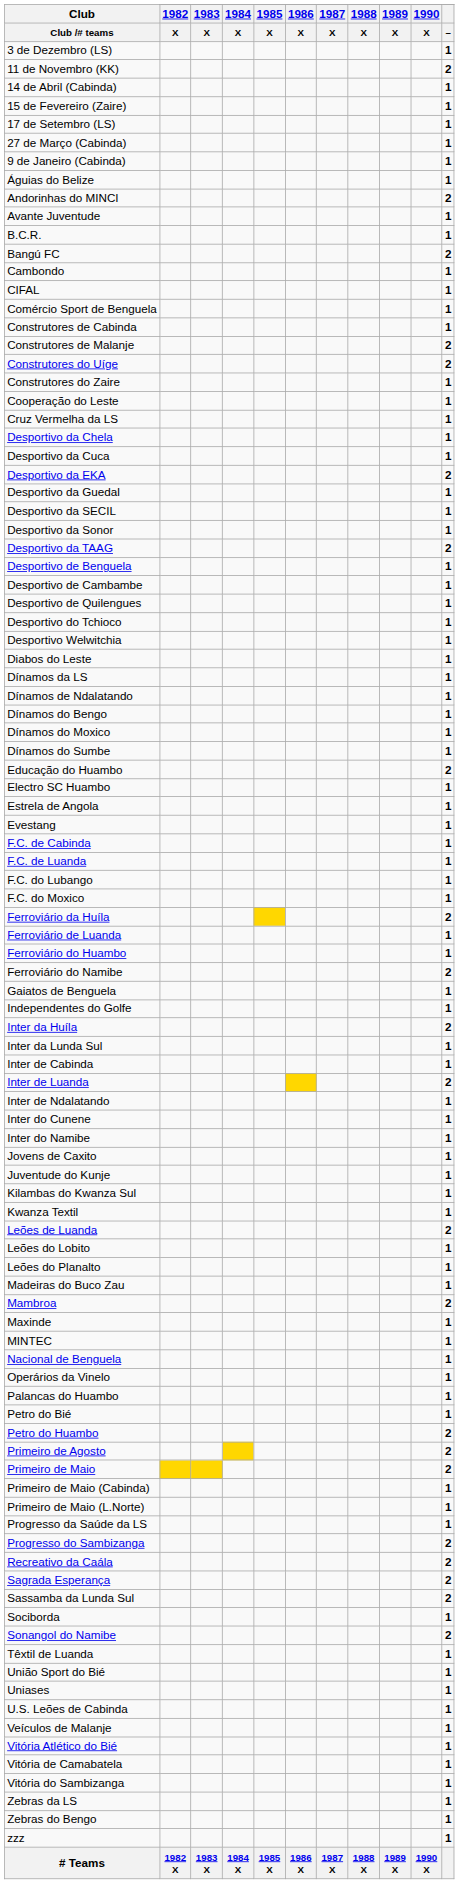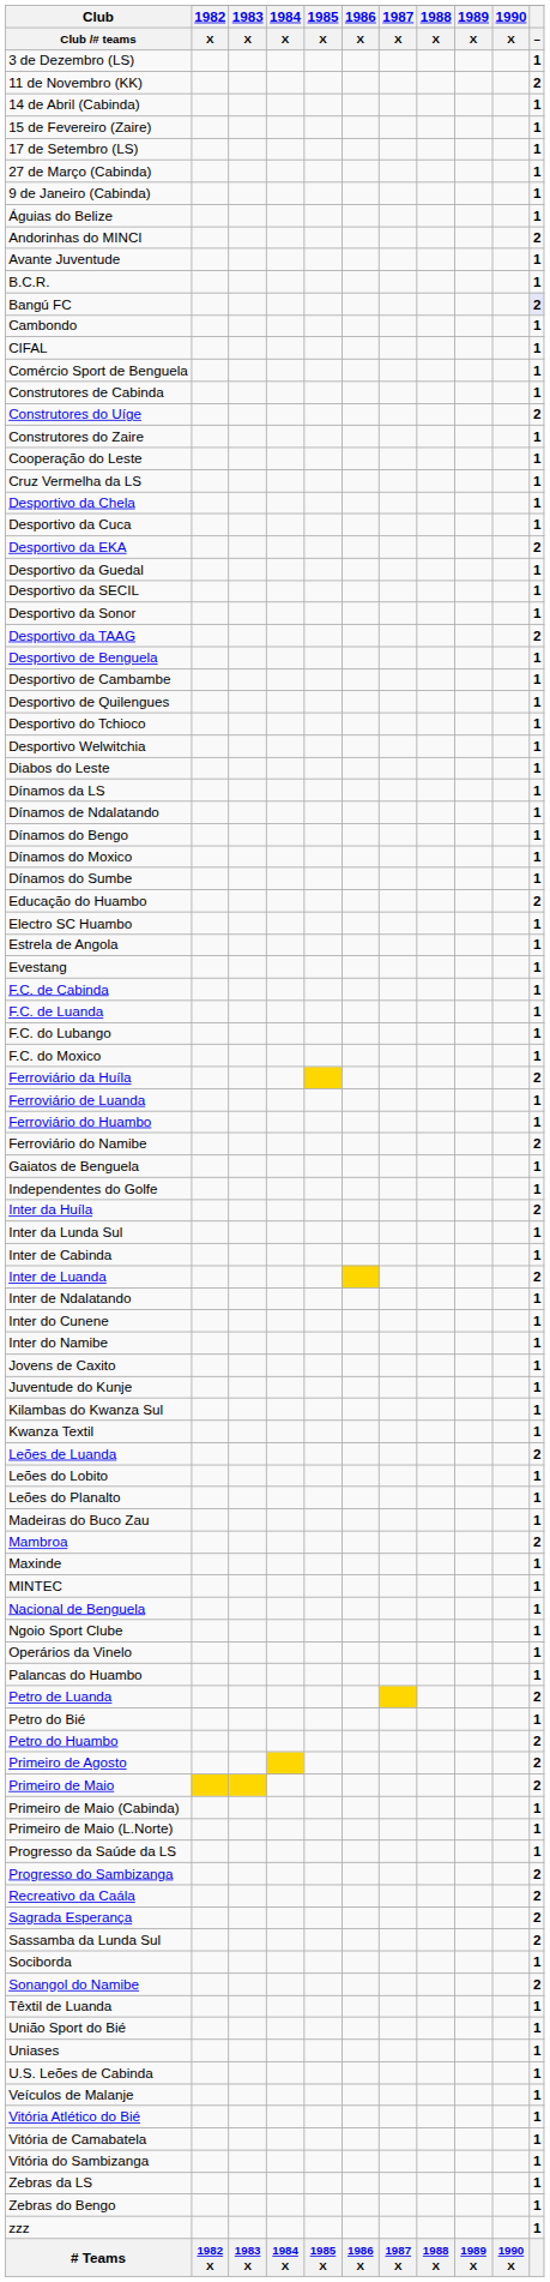Bangú FC | –: no background -> lavender background
- row: Construtores de Malanje | 2
+ row: Ngoio Sport Clube | 1
+ row: Petro de Luanda | 2
